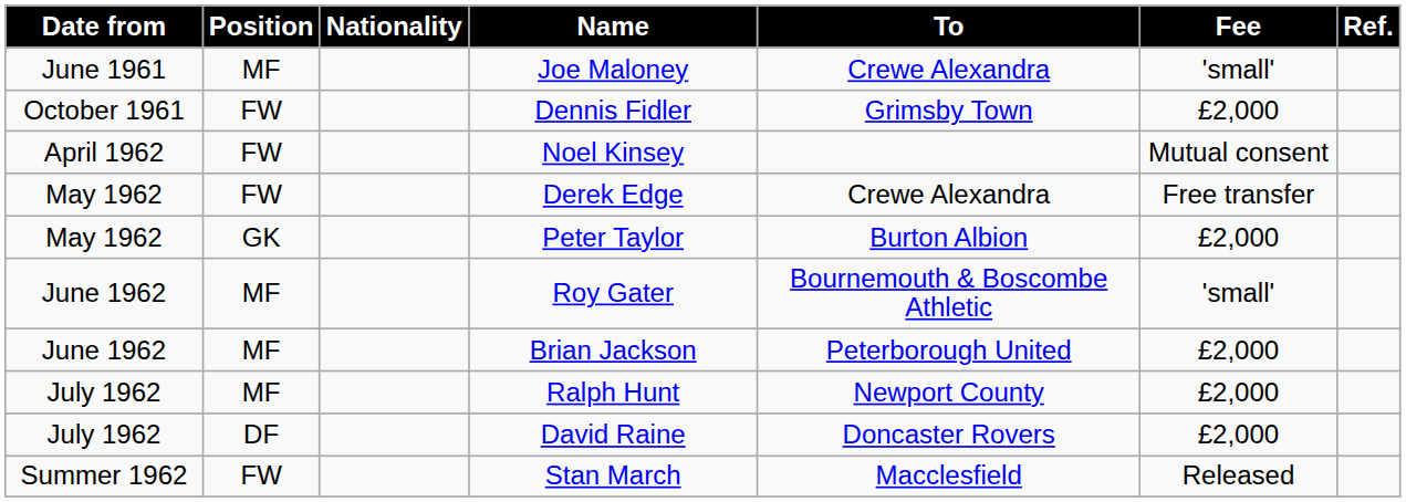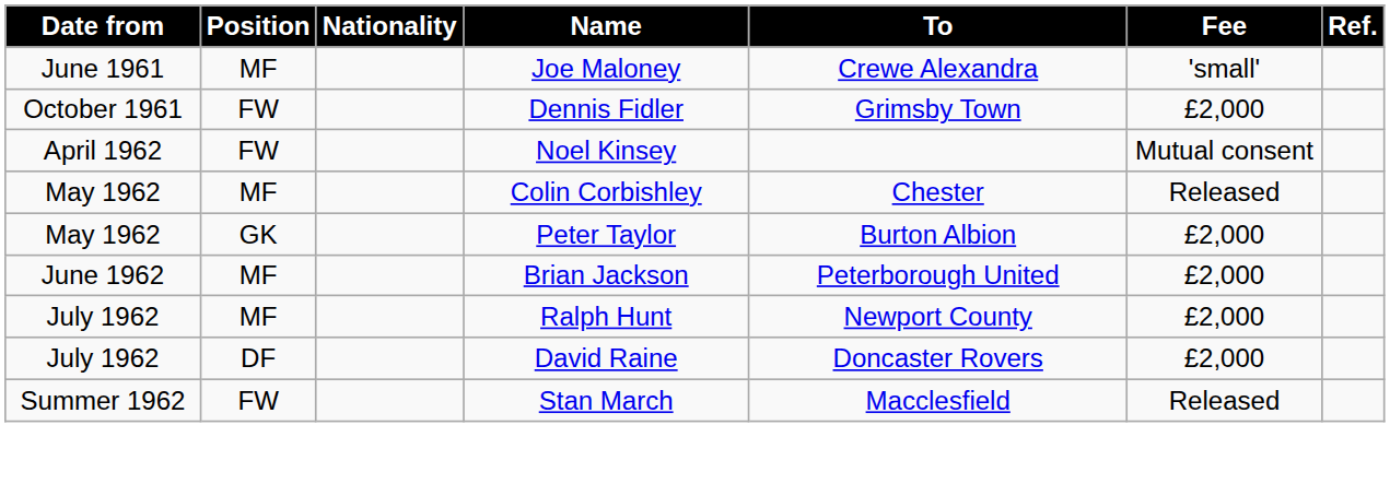+ row: May 1962 | MF | Colin Corbishley | Chester | Released
- row: May 1962 | FW | Derek Edge | Crewe Alexandra | Free transfer
- row: June 1962 | MF | Roy Gater | Bournemouth & Boscombe Athletic | 'small'
